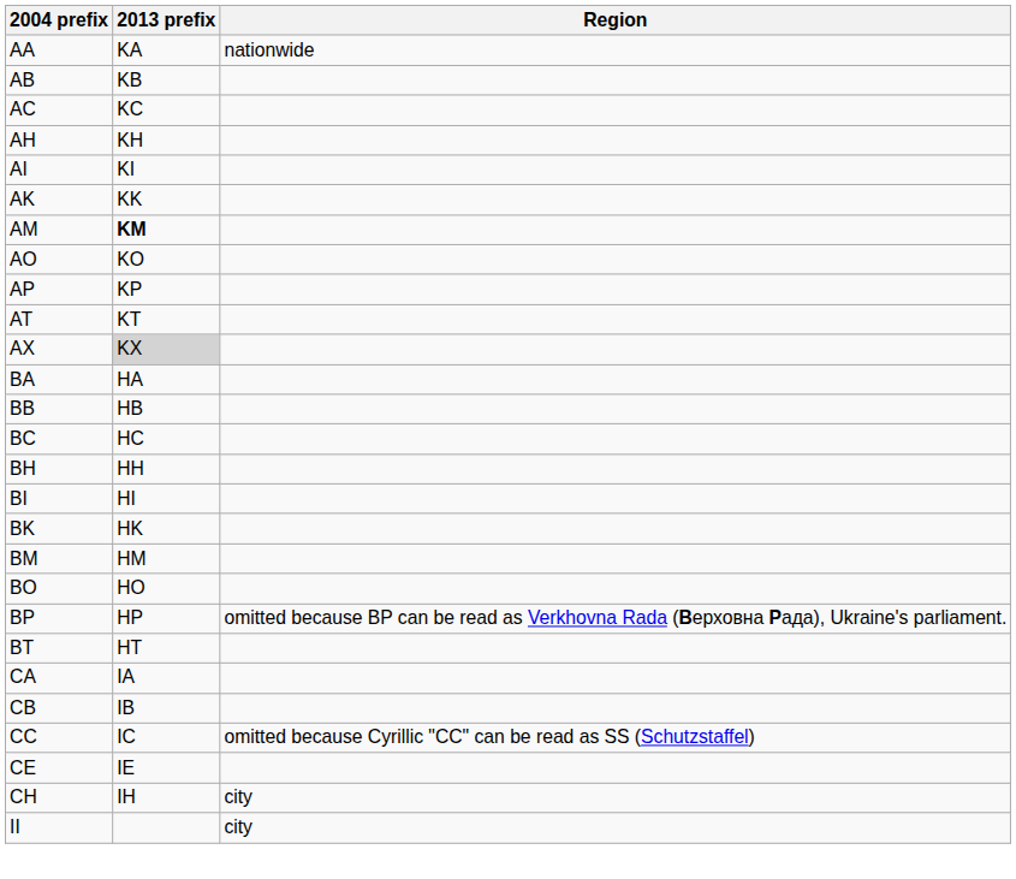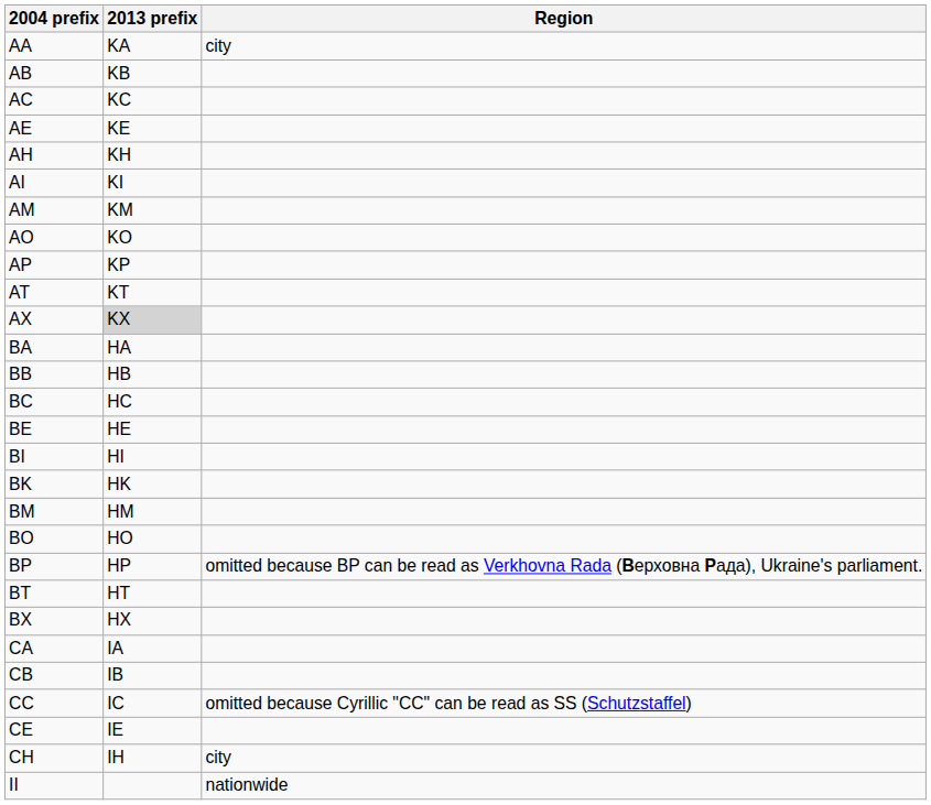AA | Region: nationwide -> city
+ row: AE | KE
- row: AK | KK
AM | 2013 prefix: bold -> normal
+ row: BE | HE
- row: BH | HH
+ row: BX | HX
II | Region: city -> nationwide
